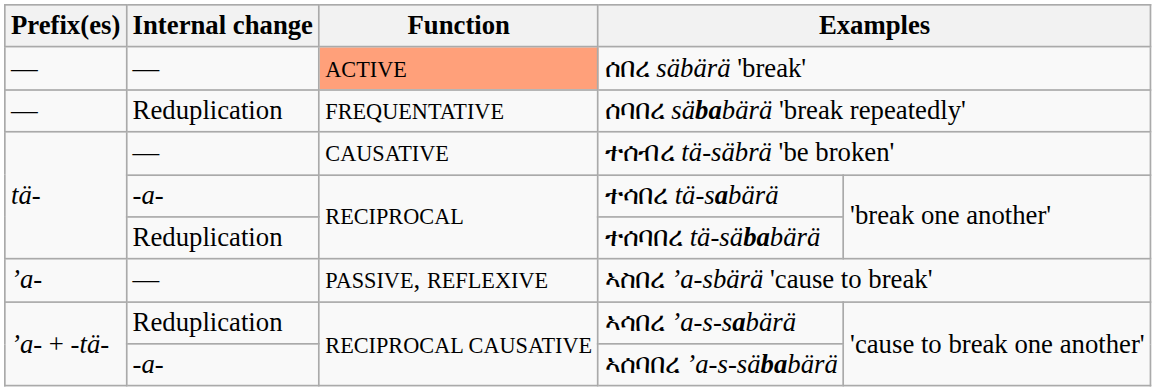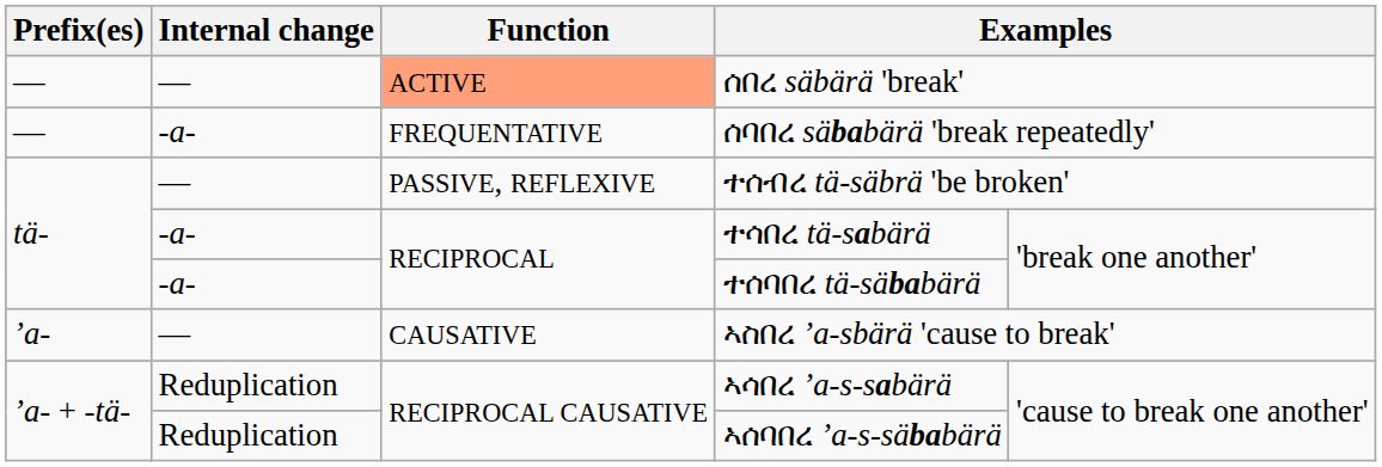ሰባበረ säbabärä 'break repeatedly' | Internal change: Reduplication -> -a-
ተሰብረ tä-säbrä 'be broken' | Function: CAUSATIVE -> PASSIVE, REFLEXIVE
ተሰባበረ tä-säbabärä | Internal change: Reduplication -> -a-
ኣስበረ ’a-sbärä 'cause to break' | Function: PASSIVE, REFLEXIVE -> CAUSATIVE
ኣሰባበረ ’a-s-säbabärä | Internal change: -a- -> Reduplication
